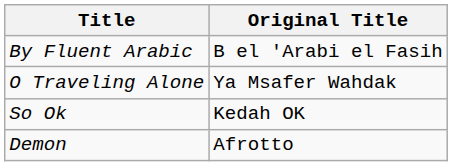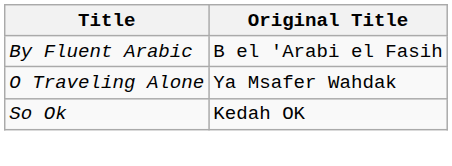- row: Demon | Afrotto
